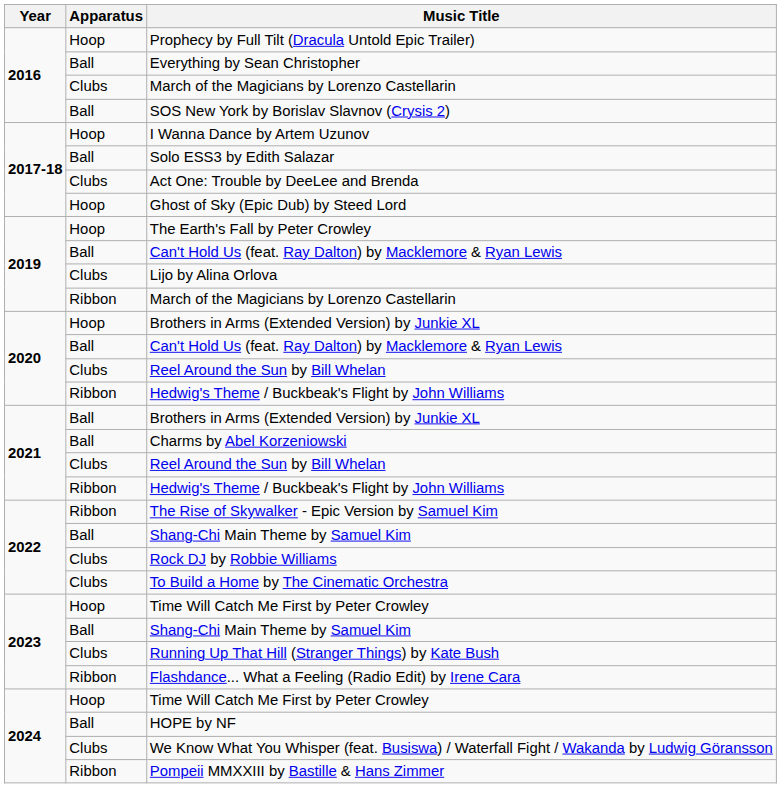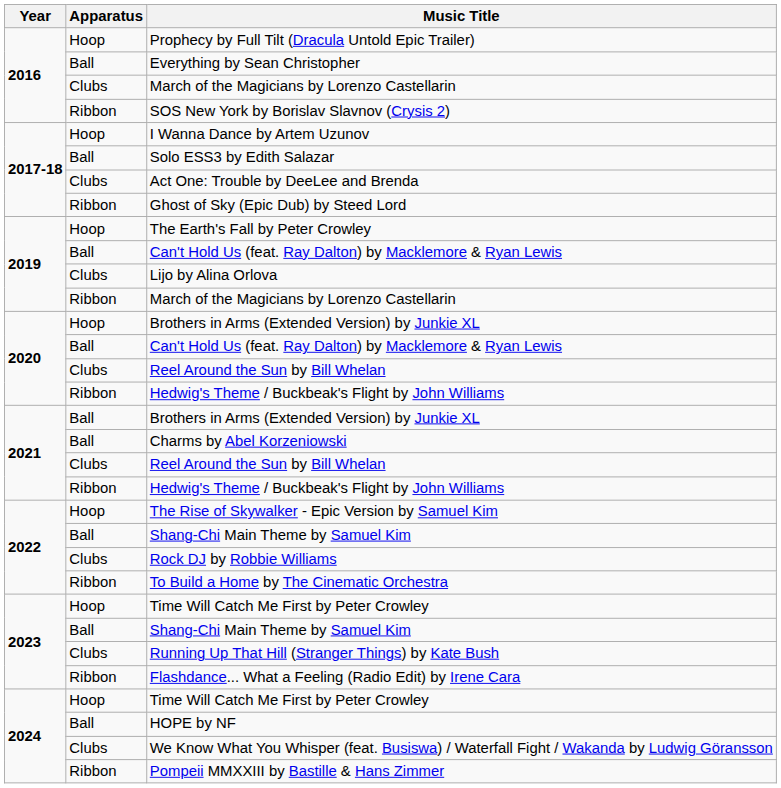SOS New York by Borislav Slavnov (Crysis 2) | Apparatus: Ball -> Ribbon
Ghost of Sky (Epic Dub) by Steed Lord | Apparatus: Hoop -> Ribbon
The Rise of Skywalker - Epic Version by Samuel Kim | Apparatus: Ribbon -> Hoop
To Build a Home by The Cinematic Orchestra | Apparatus: Clubs -> Ribbon
